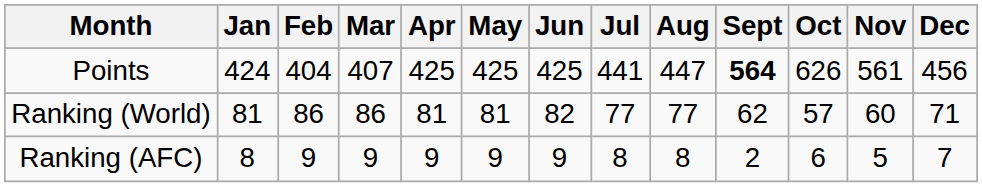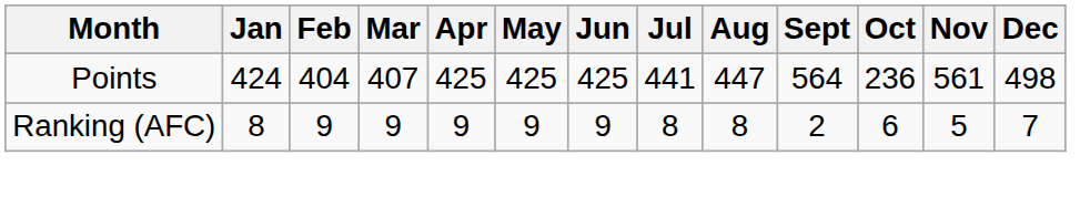Points | Sept: bold -> normal
Points | Oct: 626 -> 236
Points | Dec: 456 -> 498
- row: Ranking (World) | 81 | 86 | 86 | 81 | 81 | 82 | 77 | 77 | 62 | 57 | 60 | 71
